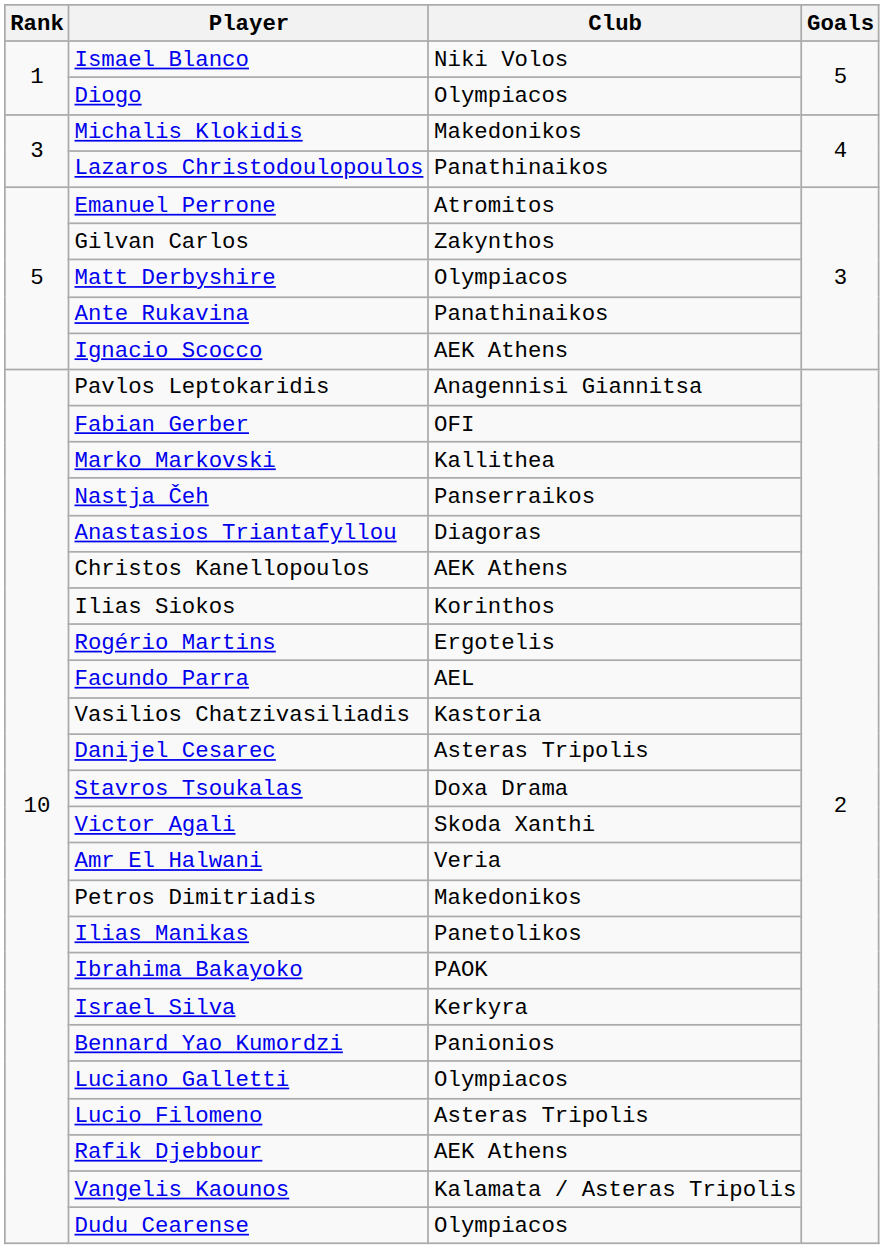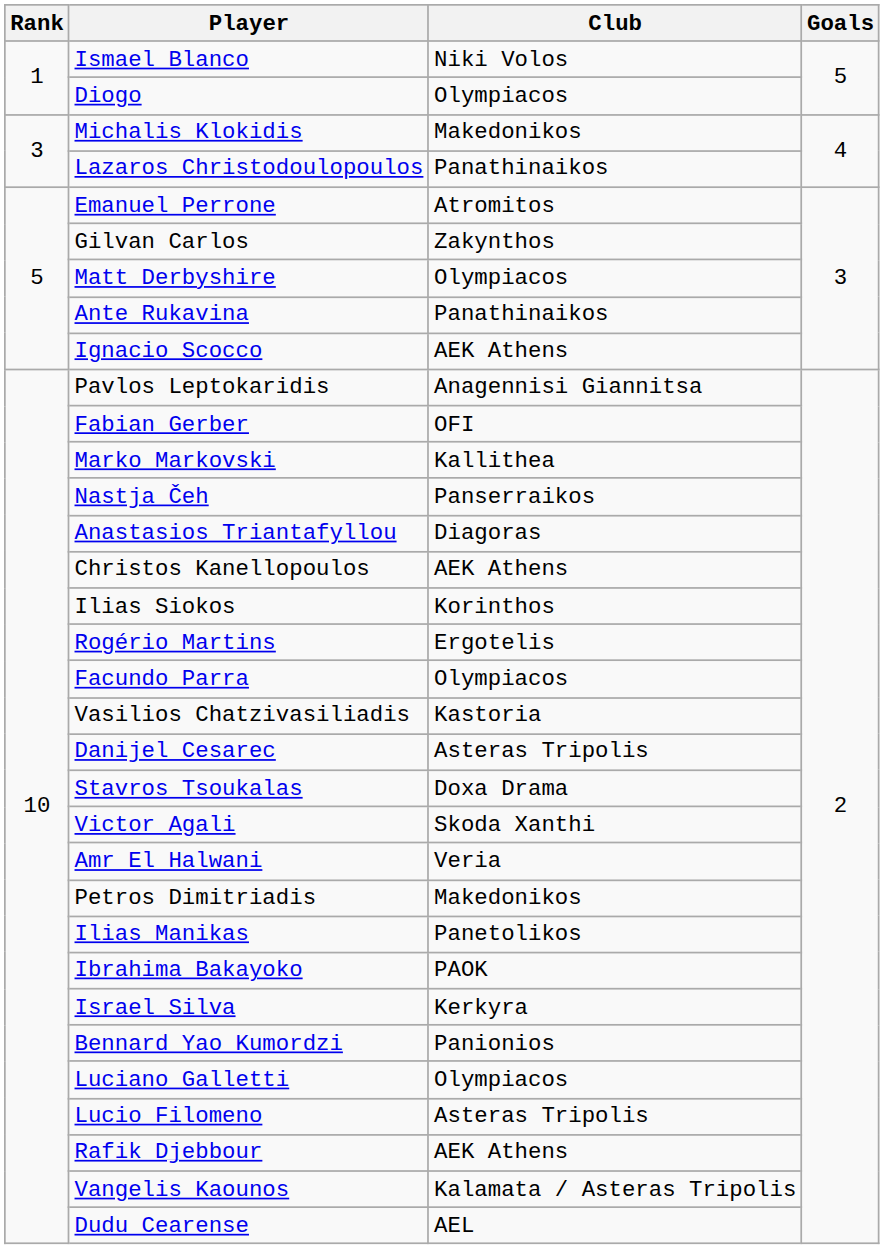Facundo Parra | Club: AEL -> Olympiacos
Dudu Cearense | Club: Olympiacos -> AEL
